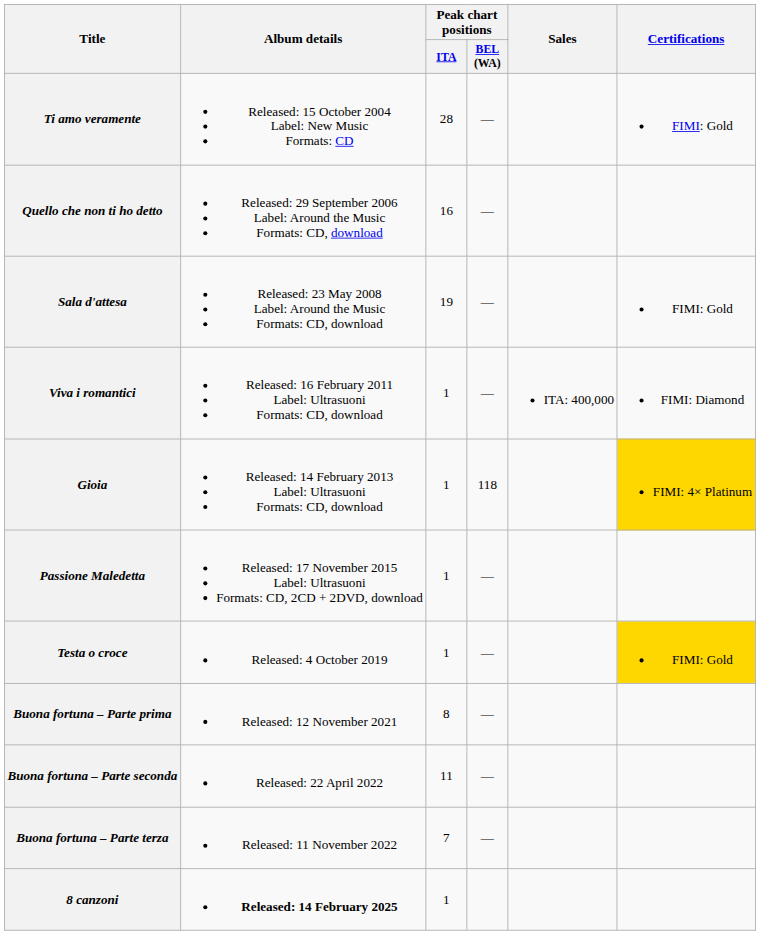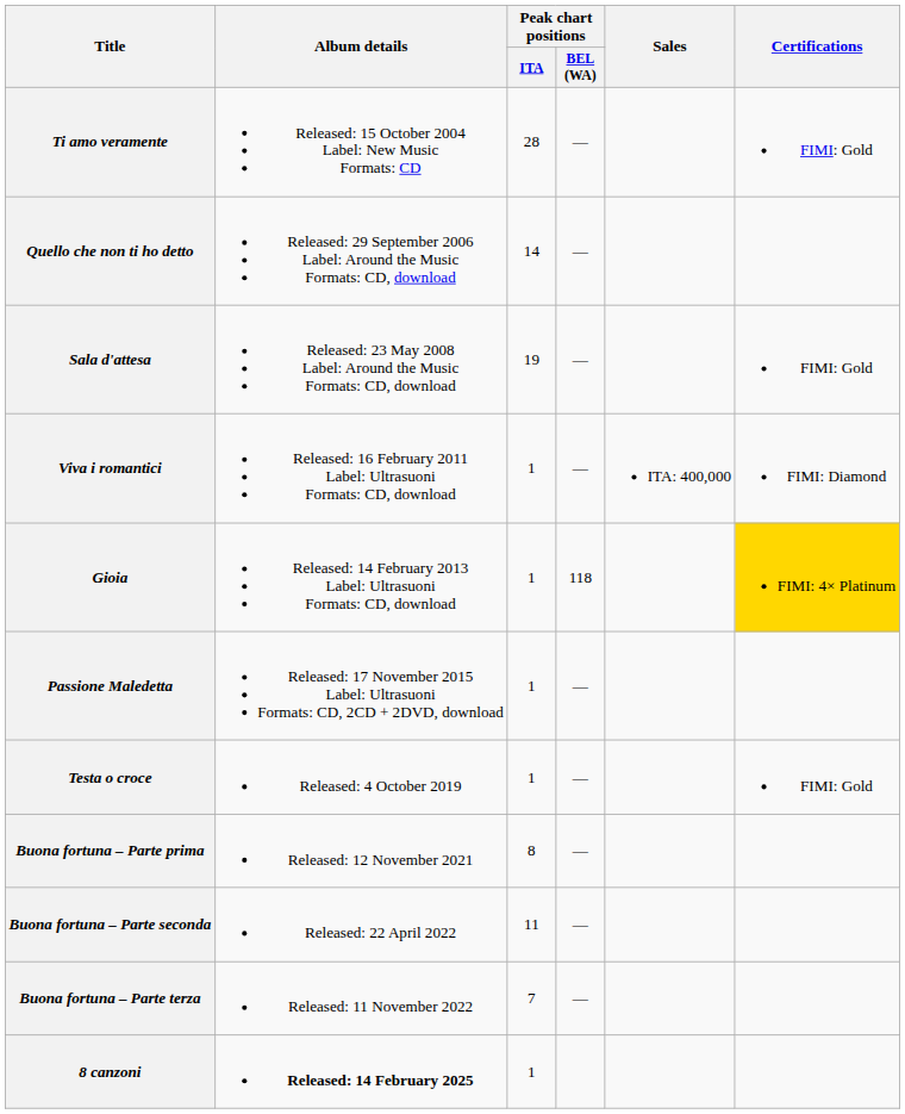Quello che non ti ho detto | Peak chart positions / ITA: 16 -> 14
Testa o croce | Certifications: gold background -> no background
